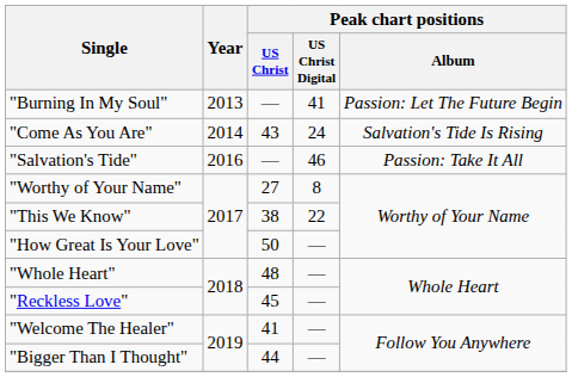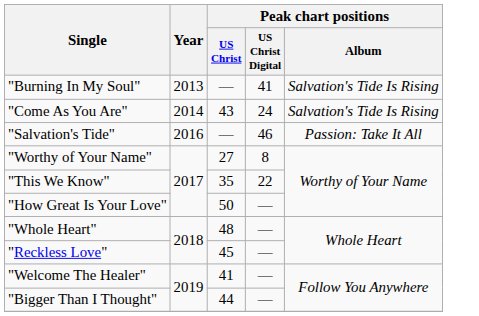"Burning In My Soul" | Peak chart positions / Album: Passion: Let The Future Begin -> Salvation's Tide Is Rising
"This We Know" | Peak chart positions / US Christ: 38 -> 35
